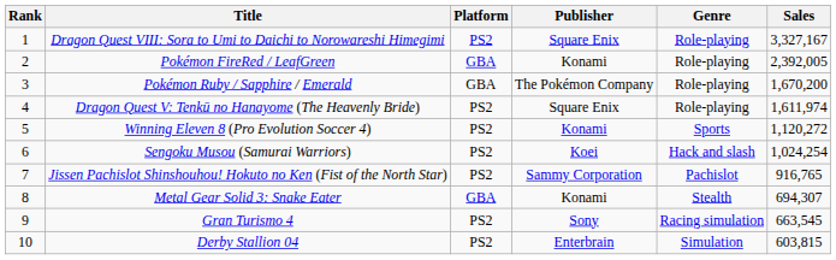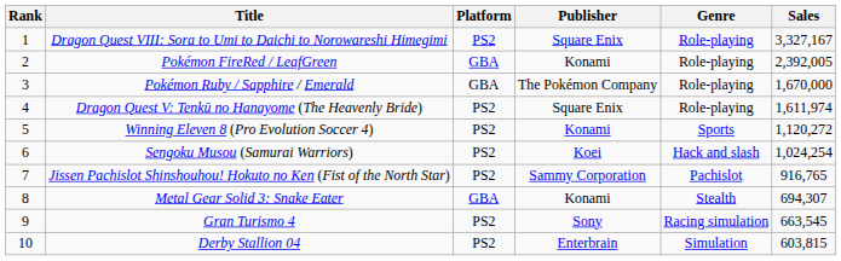Pokémon Ruby / Sapphire / Emerald | Sales: 1,670,200 -> 1,670,000
